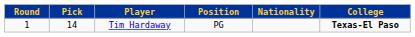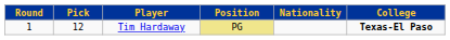Tim Hardaway | Pick: 14 -> 12
Tim Hardaway | Position: no background -> khaki background
